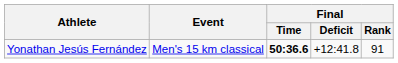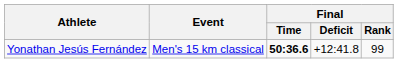Yonathan Jesús Fernández | Final / Rank: 91 -> 99
